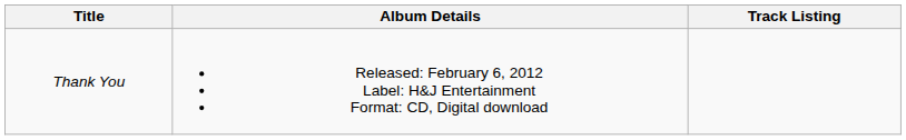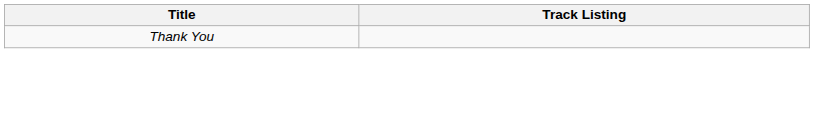- column: Album Details | Released: February 6, 2012 Label: H&J Entertainment Format: CD, Digital download
